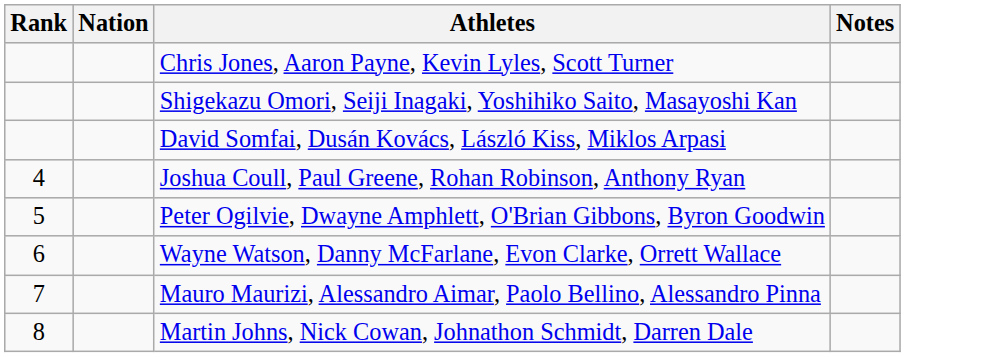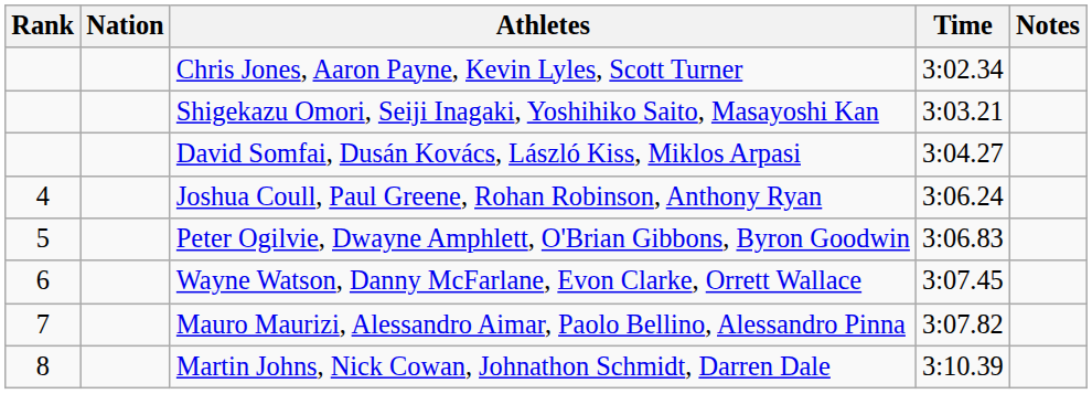+ column: Time | 3:02.34 | 3:03.21 | 3:04.27 | 3:06.24 | 3:06.83 | 3:07.45 | 3:07.82 | 3:10.39
